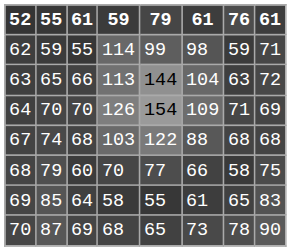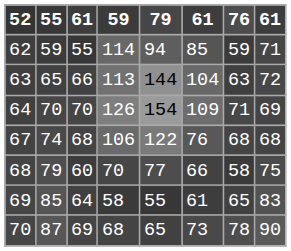62 | 79: 99 -> 94
62 | column 6: 98 -> 85
67 | 59: 103 -> 106
67 | column 6: 88 -> 76
